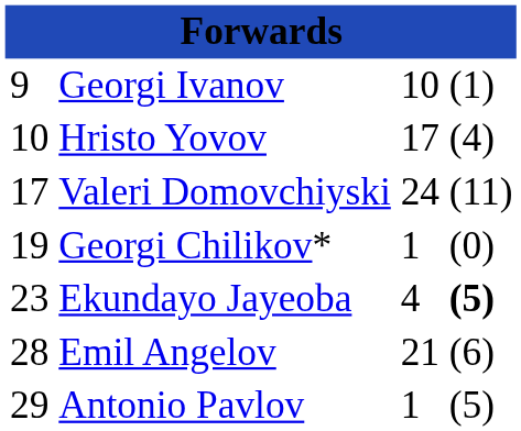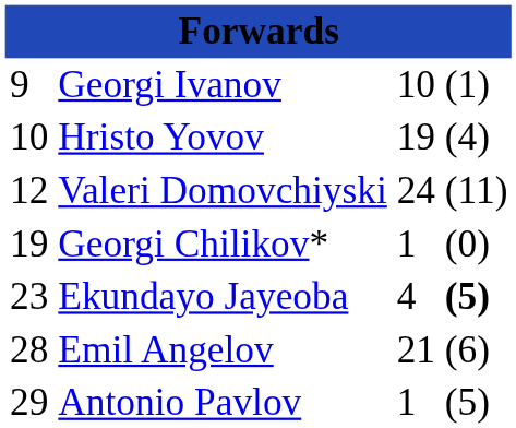Hristo Yovov | column 3: 17 -> 19
Valeri Domovchiyski | column 1: 17 -> 12
